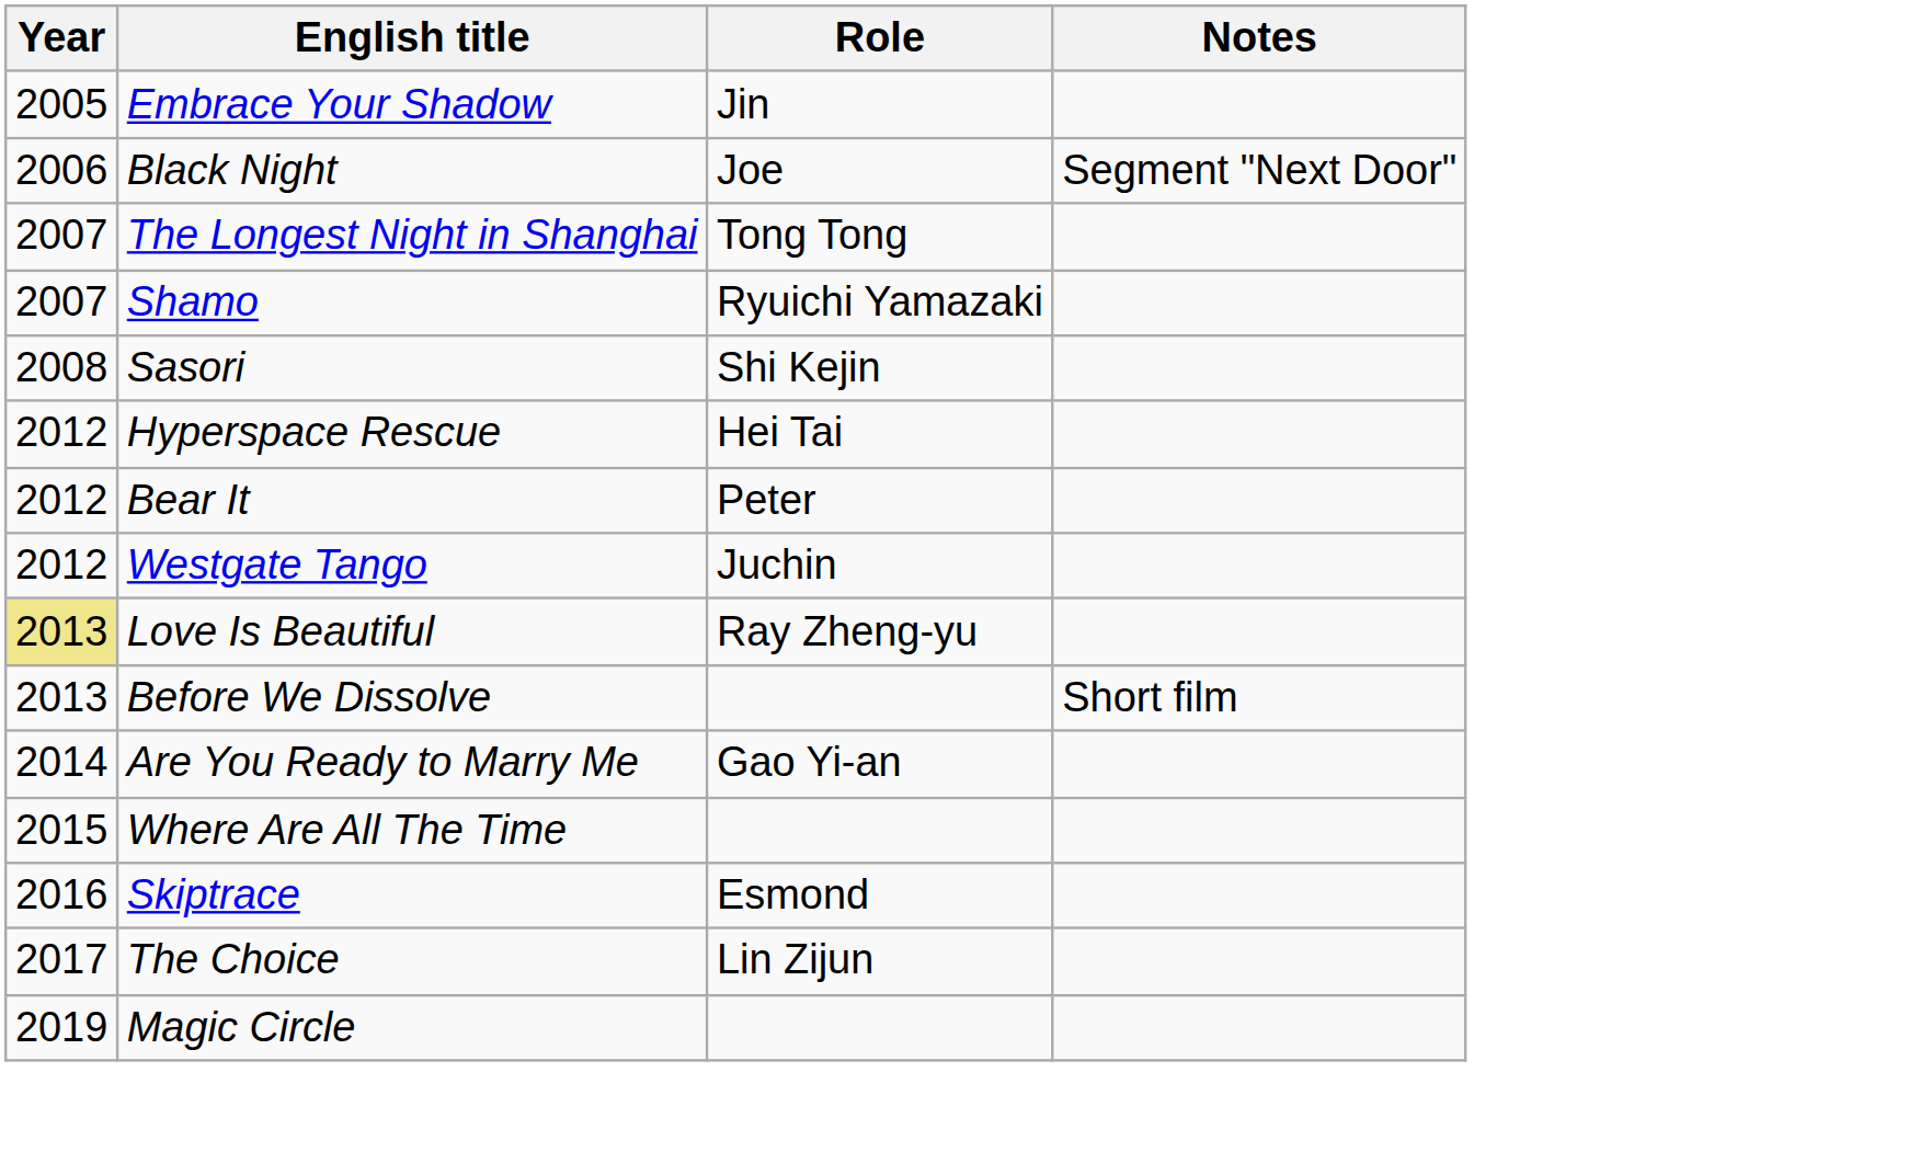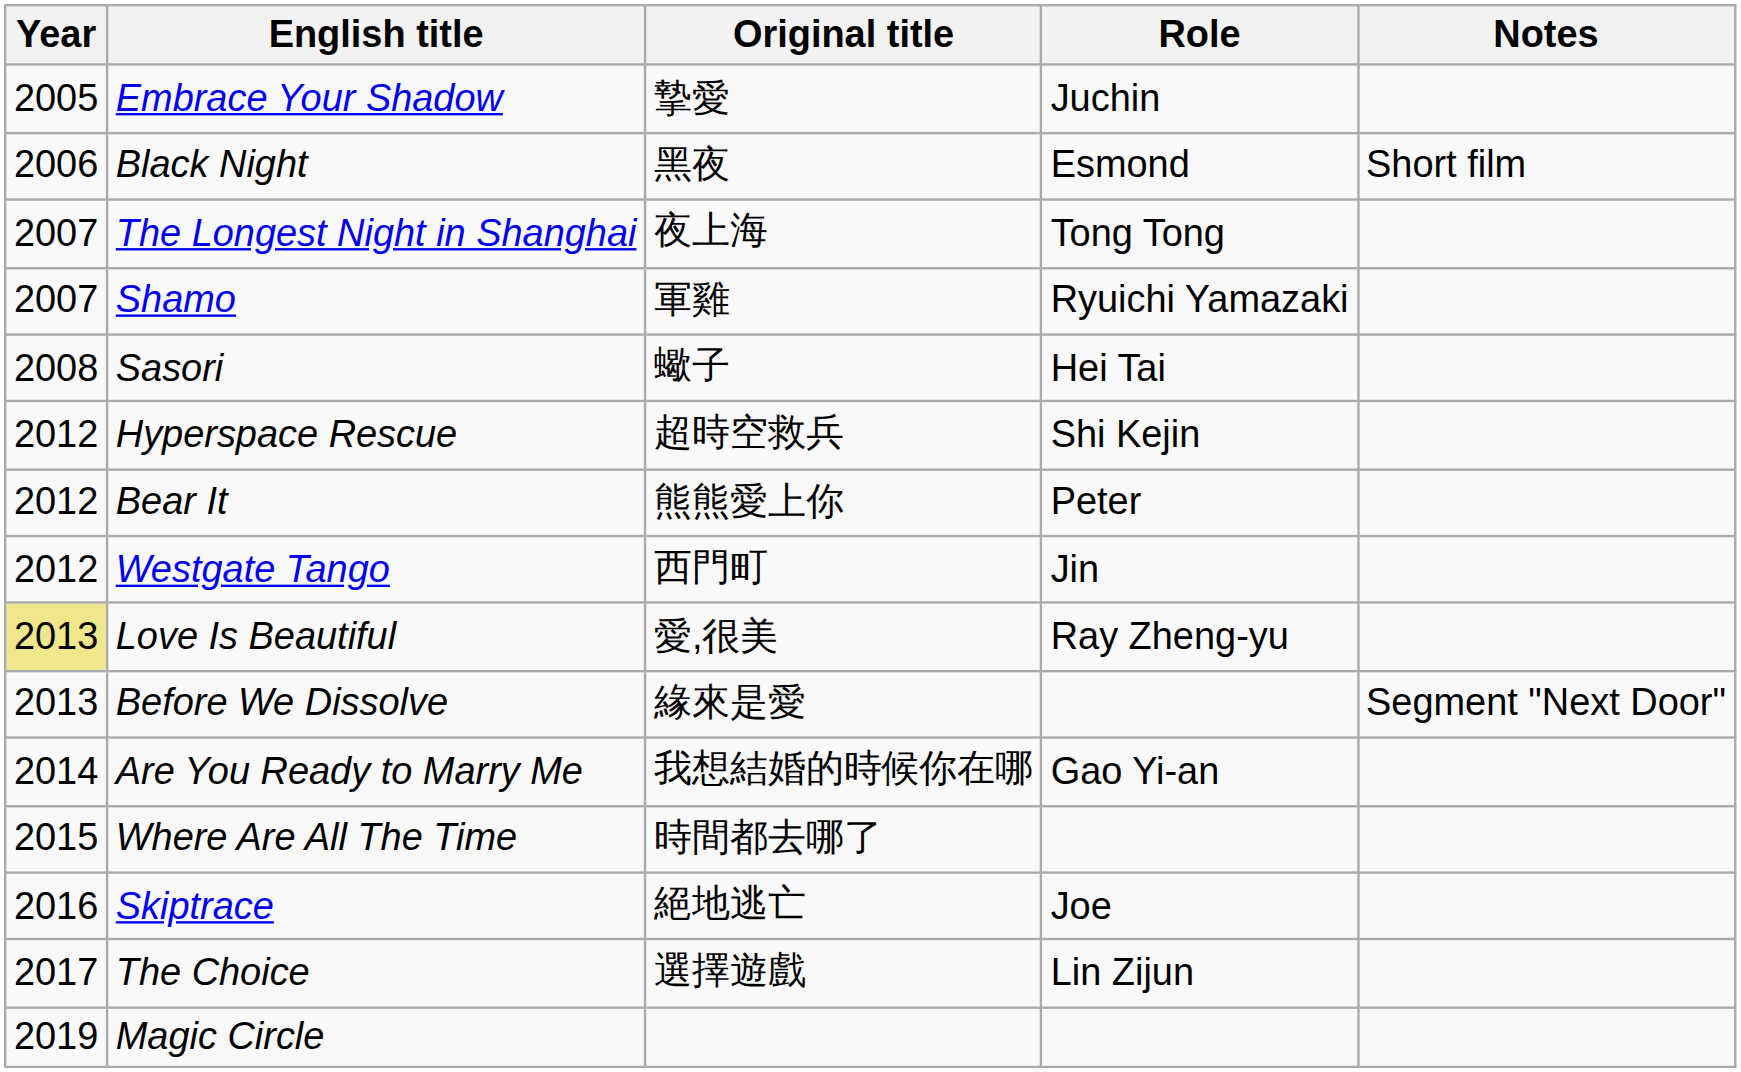+ column: Original title | 摯愛 | 黑夜 | 夜上海 | 軍雞 | 蠍子 | 超時空救兵 | 熊熊愛上你 | 西門町 | 愛,很美 | 緣來是愛 | 我想結婚的時候你在哪 | 時間都去哪了 | 絕地逃亡 | 選擇遊戲
Embrace Your Shadow | Role: Jin -> Juchin
Black Night | Role: Joe -> Esmond
Black Night | Notes: Segment "Next Door" -> Short film
Sasori | Role: Shi Kejin -> Hei Tai
Hyperspace Rescue | Role: Hei Tai -> Shi Kejin
Westgate Tango | Role: Juchin -> Jin
Before We Dissolve | Notes: Short film -> Segment "Next Door"
Skiptrace | Role: Esmond -> Joe
